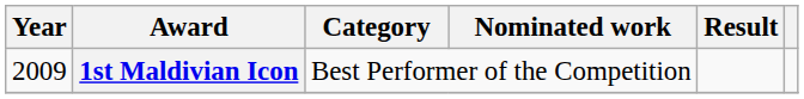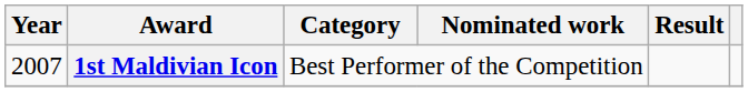1st Maldivian Icon | Year: 2009 -> 2007
